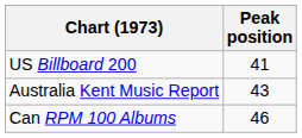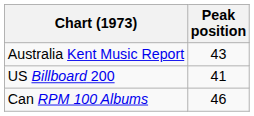rows swapped: Australia Kent Music Report <-> US Billboard 200
